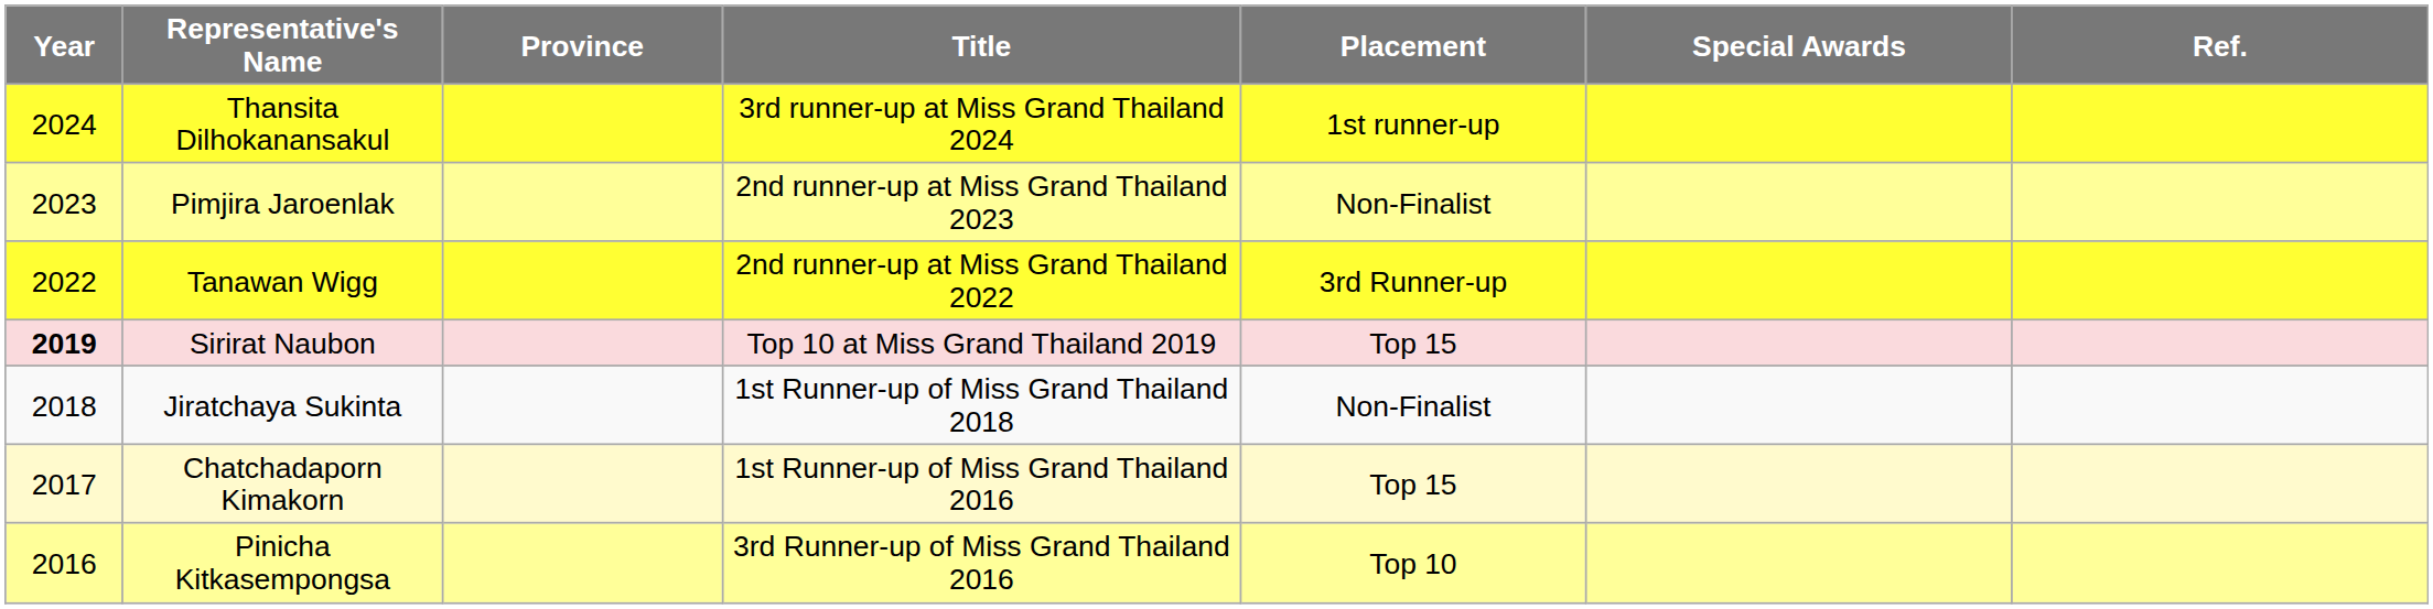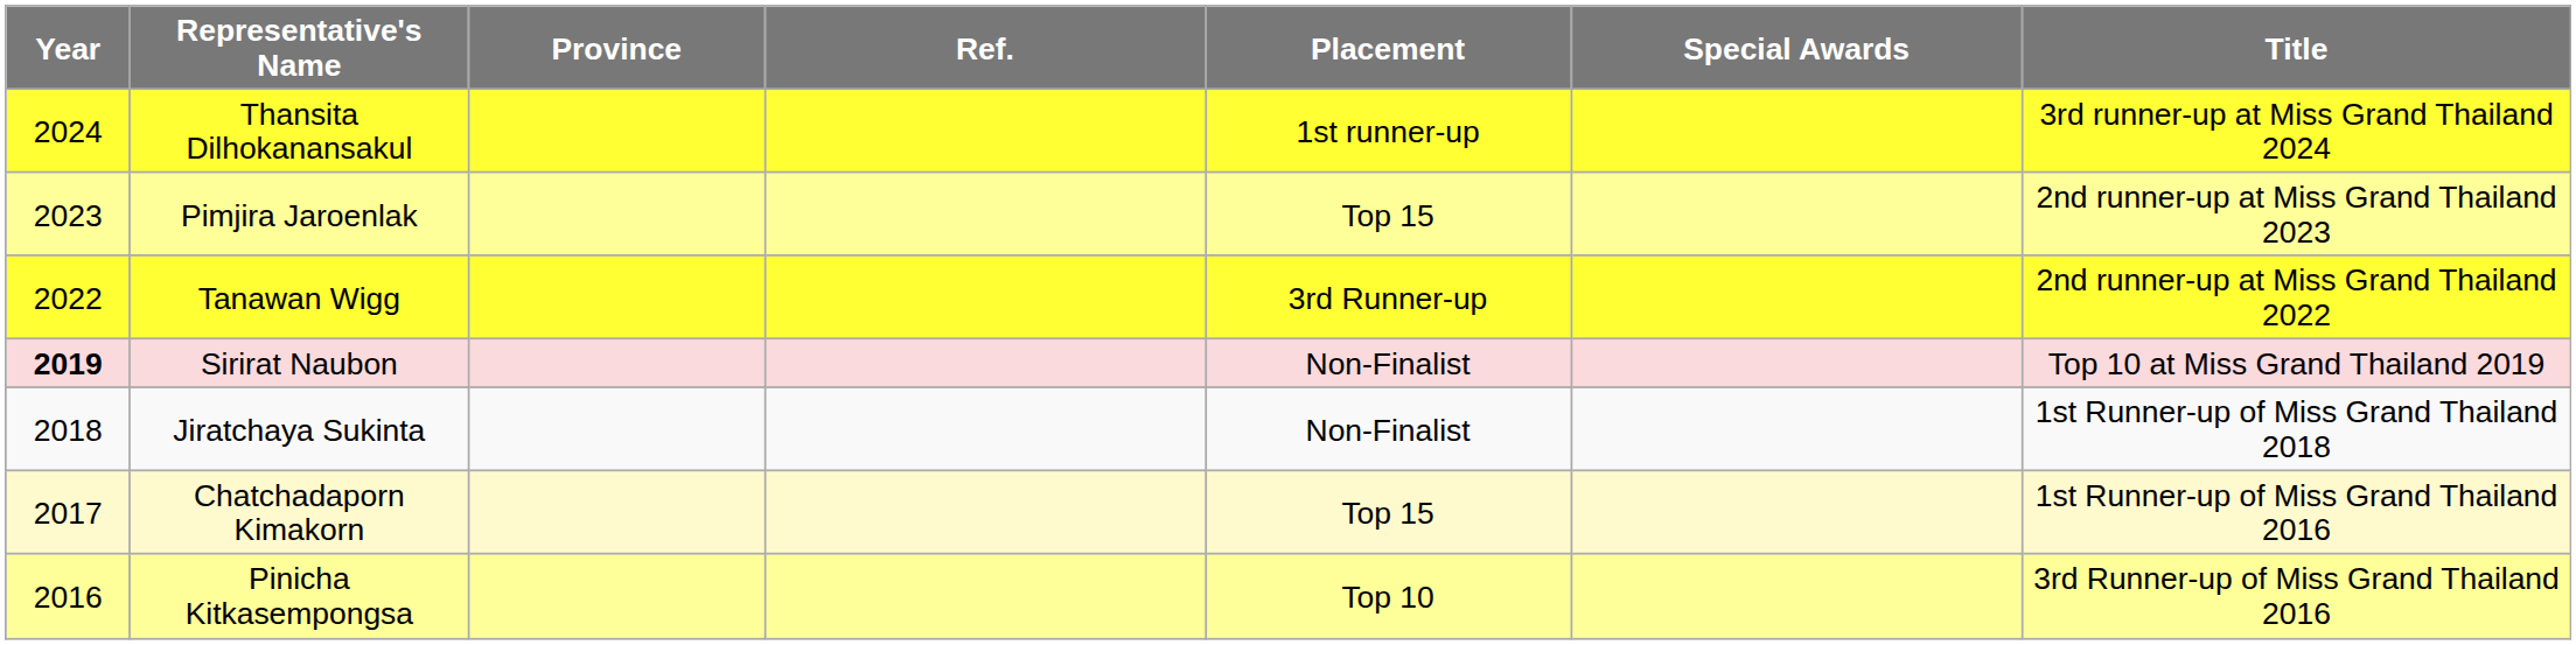columns swapped: Title <-> Ref.
Pimjira Jaroenlak | Placement: Non-Finalist -> Top 15
Sirirat Naubon | Placement: Top 15 -> Non-Finalist
